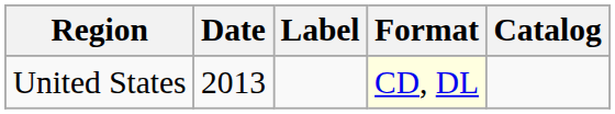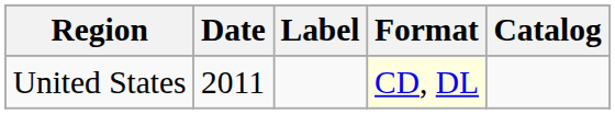United States | Date: 2013 -> 2011
